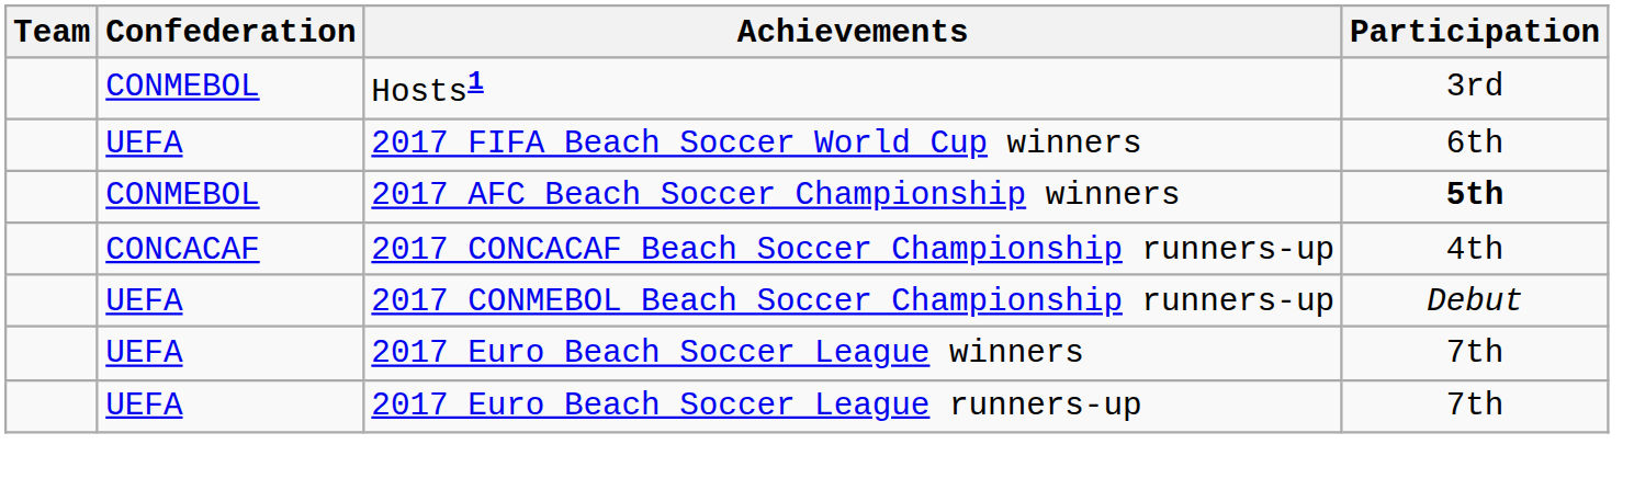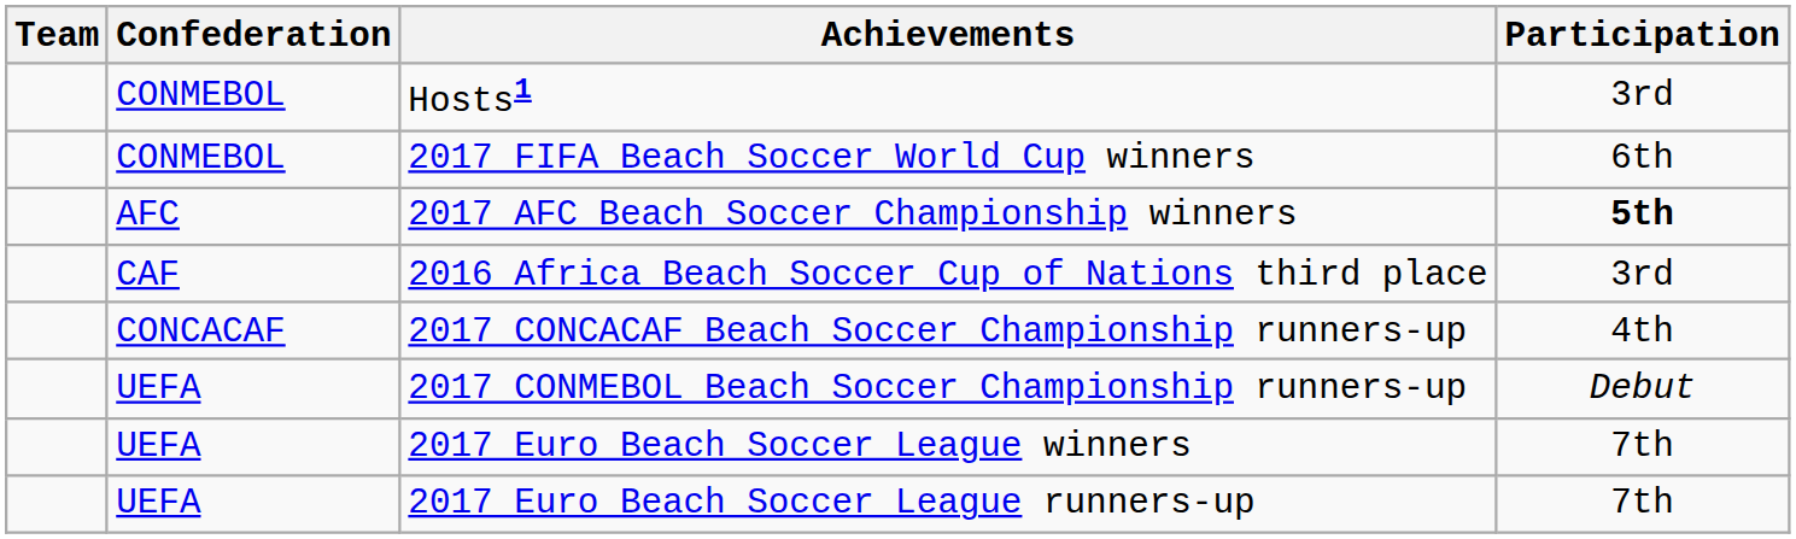2017 FIFA Beach Soccer World Cup winners | Confederation: UEFA -> CONMEBOL
2017 AFC Beach Soccer Championship winners | Confederation: CONMEBOL -> AFC
+ row: CAF | 2016 Africa Beach Soccer Cup of Nations third place | 3rd
